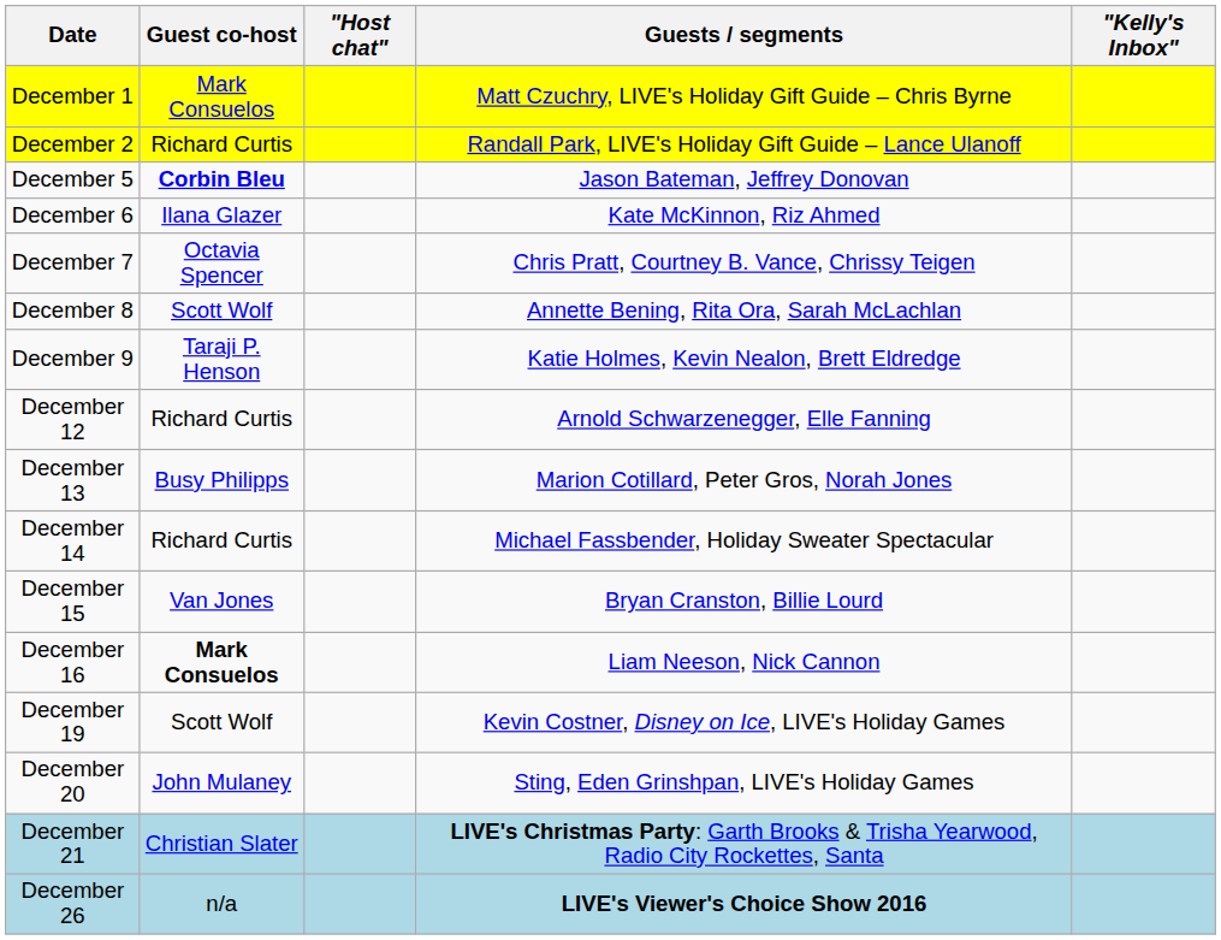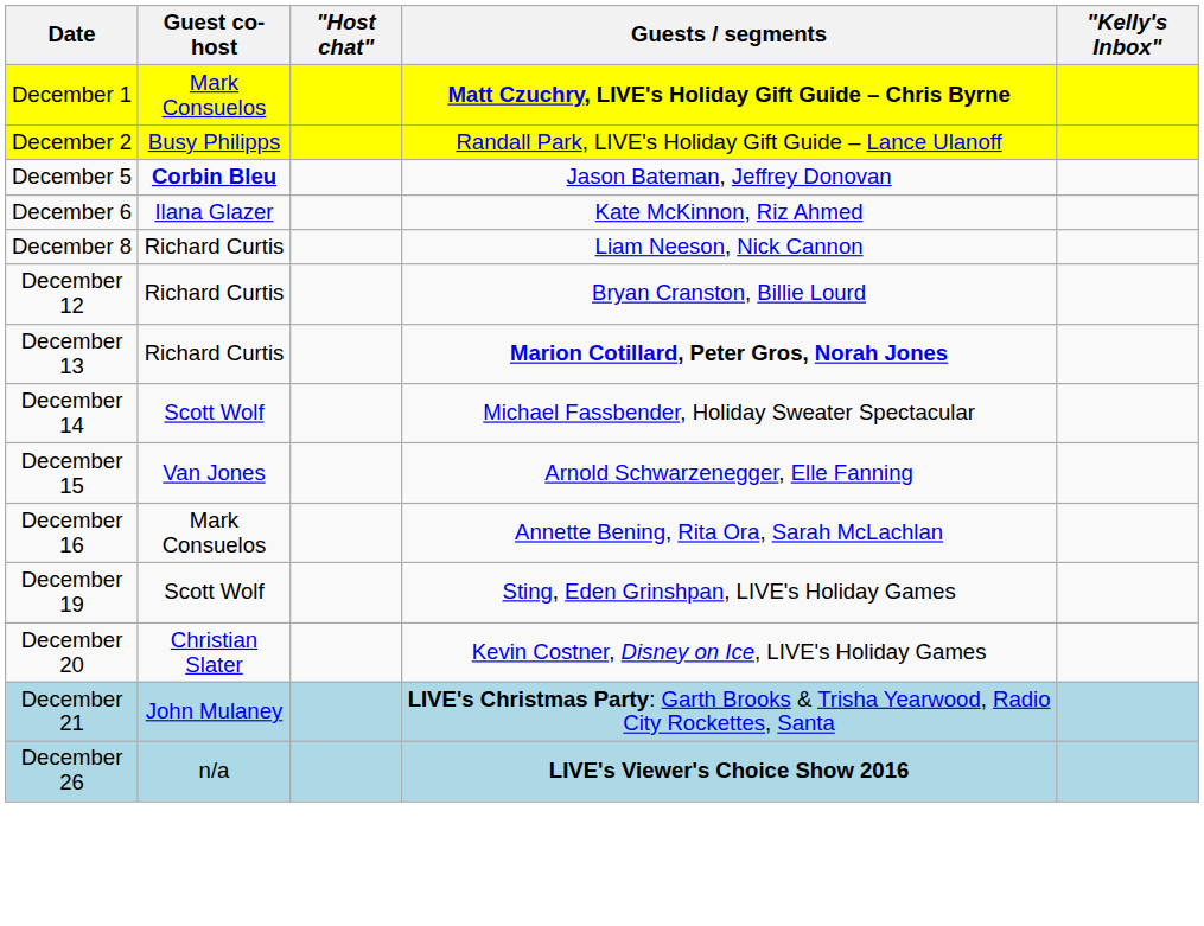December 1 | Guests / segments: normal -> bold
December 2 | Guest co-host: Richard Curtis -> Busy Philipps
- row: December 7 | Octavia Spencer | Chris Pratt, Courtney B. Vance, Chrissy Teigen
December 8 | Guest co-host: Scott Wolf -> Richard Curtis
December 8 | Guests / segments: Annette Bening, Rita Ora, Sarah McLachlan -> Liam Neeson, Nick Cannon
- row: December 9 | Taraji P. Henson | Katie Holmes, Kevin Nealon, Brett Eldredge
December 12 | Guests / segments: Arnold Schwarzenegger, Elle Fanning -> Bryan Cranston, Billie Lourd
December 13 | Guest co-host: Busy Philipps -> Richard Curtis
December 13 | Guests / segments: normal -> bold
December 14 | Guest co-host: Richard Curtis -> Scott Wolf
December 15 | Guests / segments: Bryan Cranston, Billie Lourd -> Arnold Schwarzenegger, Elle Fanning
December 16 | Guest co-host: bold -> normal
December 16 | Guests / segments: Liam Neeson, Nick Cannon -> Annette Bening, Rita Ora, Sarah McLachlan
December 19 | Guests / segments: Kevin Costner, Disney on Ice, LIVE's Holiday Games -> Sting, Eden Grinshpan, LIVE's Holiday Games
December 20 | Guest co-host: John Mulaney -> Christian Slater
December 20 | Guests / segments: Sting, Eden Grinshpan, LIVE's Holiday Games -> Kevin Costner, Disney on Ice, LIVE's Holiday Games
December 21 | Guest co-host: Christian Slater -> John Mulaney
